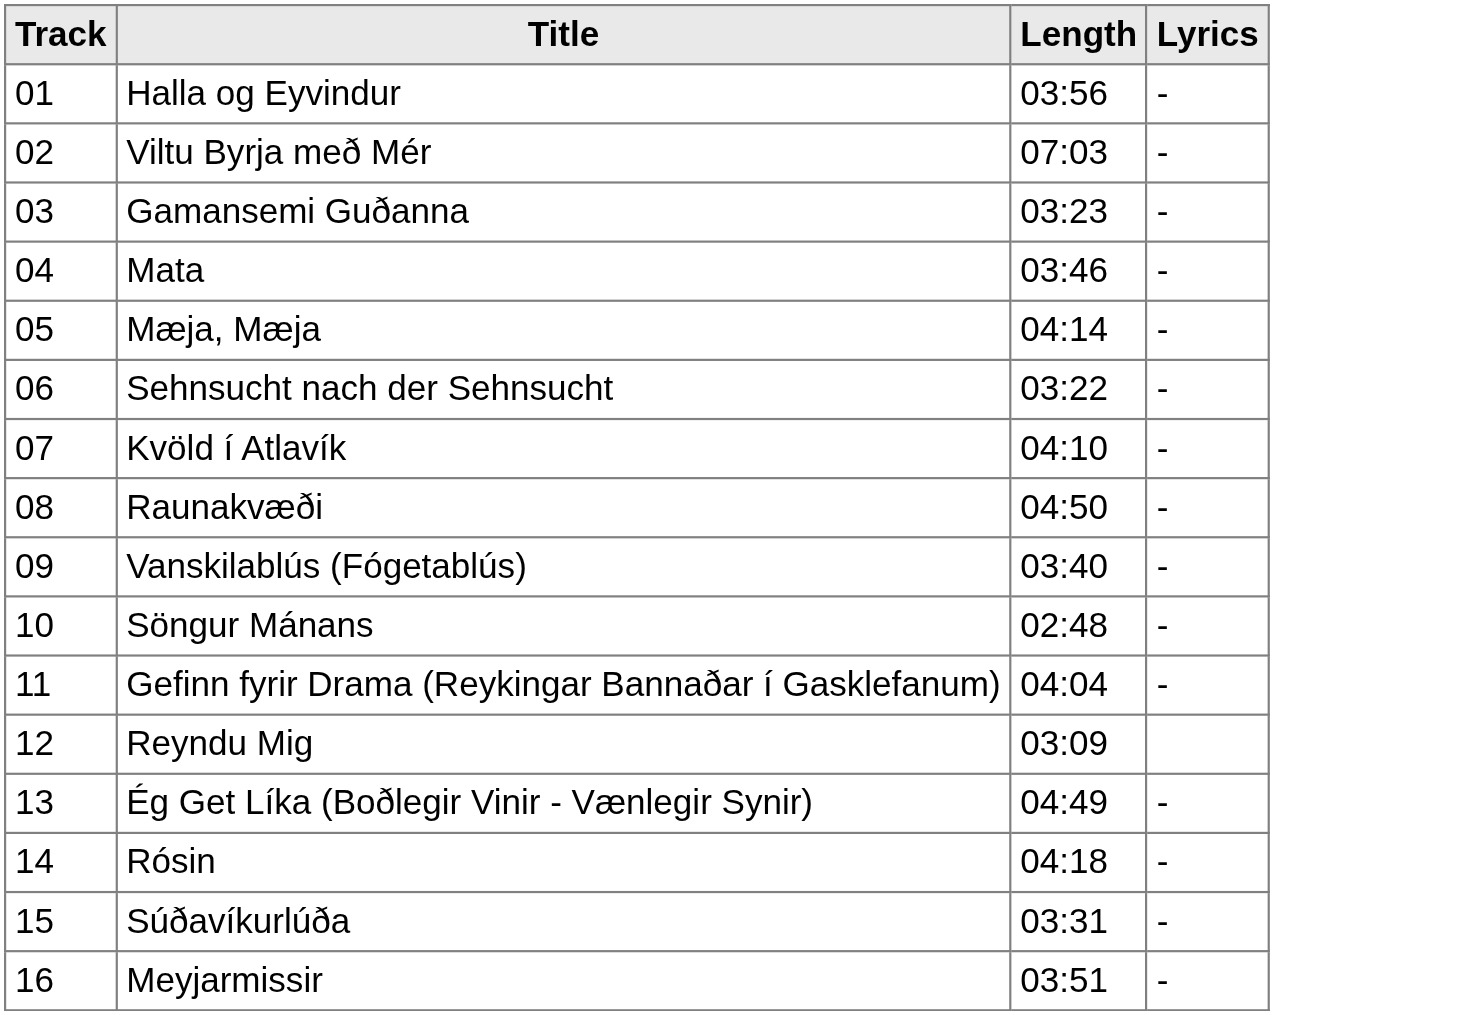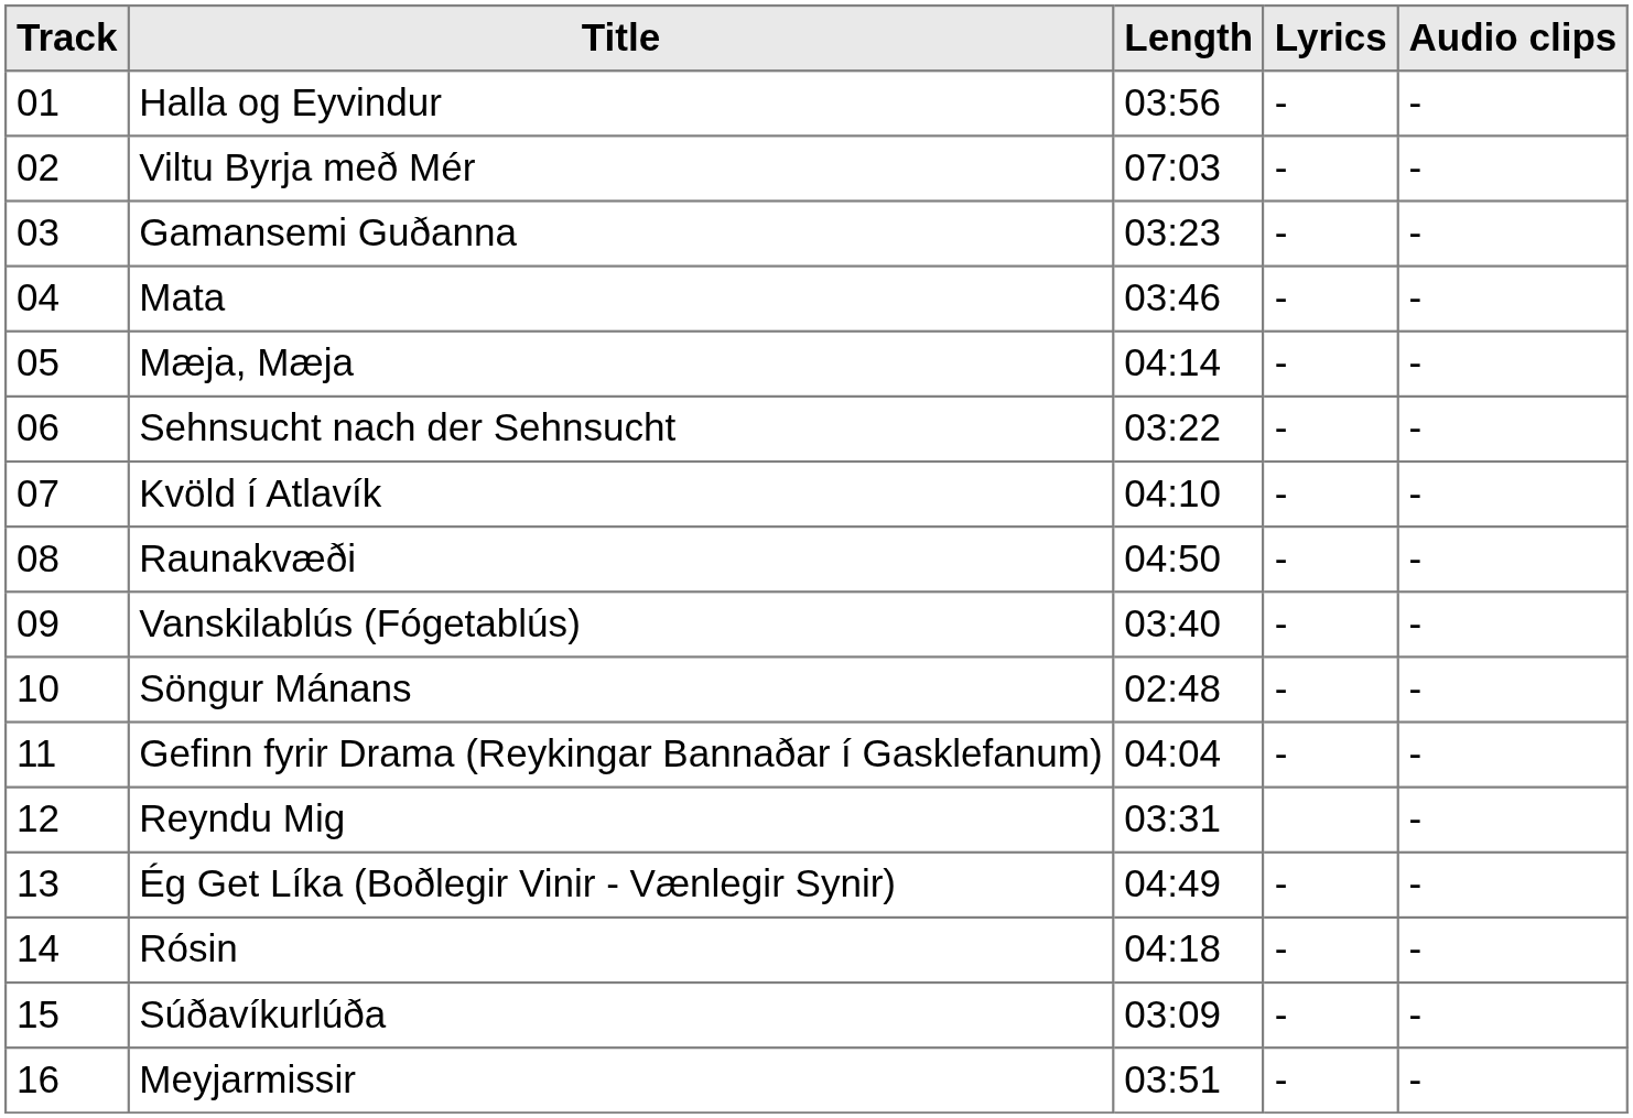+ column: Audio clips | - | - | - | - | - | - | - | - | - | - | - | - | - | - | - | -
Reyndu Mig | Length: 03:09 -> 03:31
Súðavíkurlúða | Length: 03:31 -> 03:09
